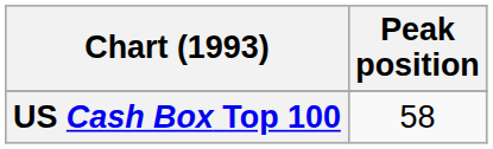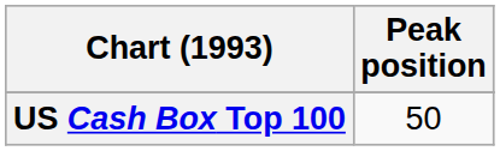US Cash Box Top 100 | Peak position: 58 -> 50
